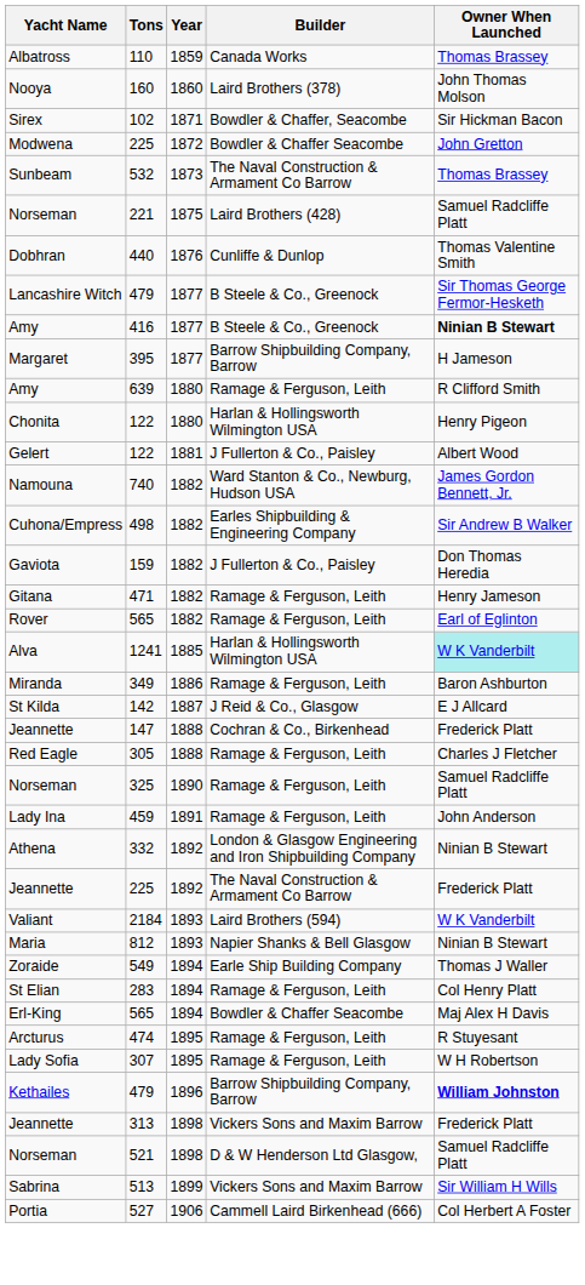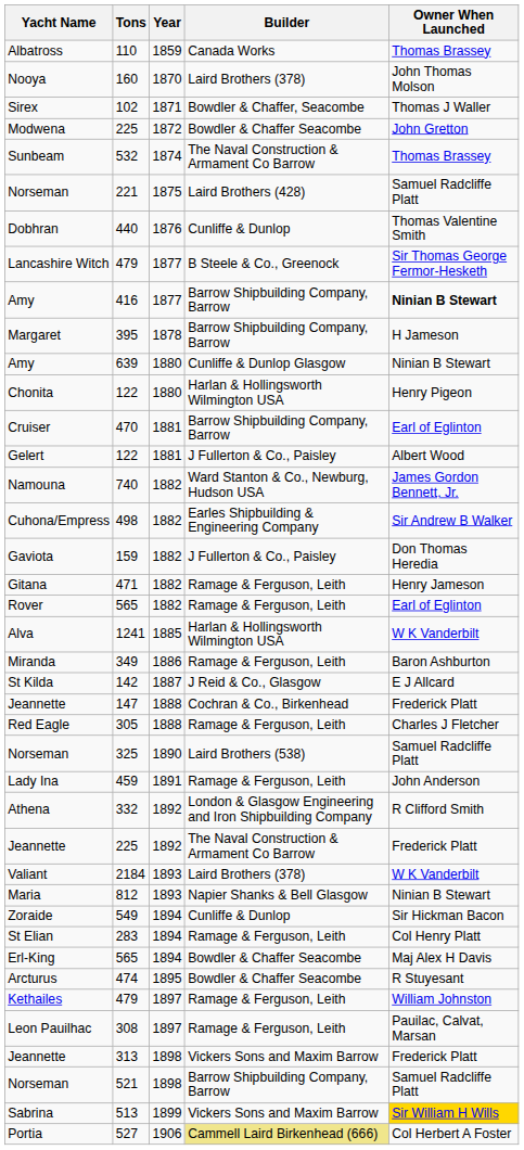160 | Year: 1860 -> 1870
102 | Owner When Launched: Sir Hickman Bacon -> Thomas J Waller
532 | Year: 1873 -> 1874
416 | Builder: B Steele & Co., Greenock -> Barrow Shipbuilding Company, Barrow
395 | Year: 1877 -> 1878
639 | Builder: Ramage & Ferguson, Leith -> Cunliffe & Dunlop Glasgow
639 | Owner When Launched: R Clifford Smith -> Ninian B Stewart
+ row: Cruiser | 470 | 1881 | Barrow Shipbuilding Company, Barrow | Earl of Eglinton
1241 | Owner When Launched: paleturquoise background -> no background
325 | Builder: Ramage & Ferguson, Leith -> Laird Brothers (538)
332 | Owner When Launched: Ninian B Stewart -> R Clifford Smith
2184 | Builder: Laird Brothers (594) -> Laird Brothers (378)
549 | Builder: Earle Ship Building Company -> Cunliffe & Dunlop
549 | Owner When Launched: Thomas J Waller -> Sir Hickman Bacon
474 | Builder: Ramage & Ferguson, Leith -> Bowdler & Chaffer Seacombe
- row: Lady Sofia | 307 | 1895 | Ramage & Ferguson, Leith | W H Robertson
Kethailes / 479 | Year: 1896 -> 1897
Kethailes / 479 | Builder: Barrow Shipbuilding Company, Barrow -> Ramage & Ferguson, Leith
Kethailes / 479 | Owner When Launched: bold -> normal
+ row: Leon Pauilhac | 308 | 1897 | Ramage & Ferguson, Leith | Pauilac, Calvat, Marsan
521 | Builder: D & W Henderson Ltd Glasgow, -> Barrow Shipbuilding Company, Barrow
513 | Owner When Launched: no background -> gold background
527 | Builder: no background -> khaki background
